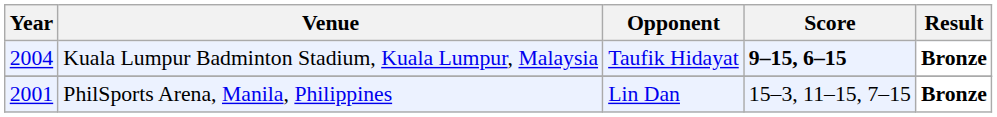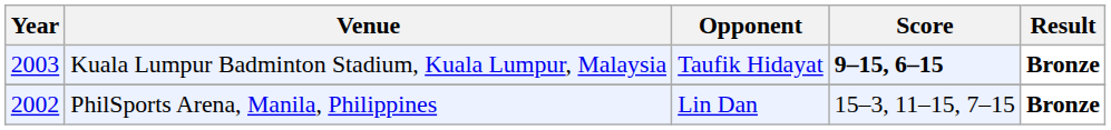Kuala Lumpur Badminton Stadium, Kuala Lumpur, Malaysia | Year: 2004 -> 2003
PhilSports Arena, Manila, Philippines | Year: 2001 -> 2002
